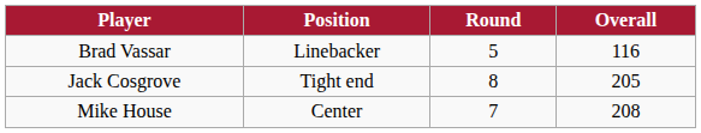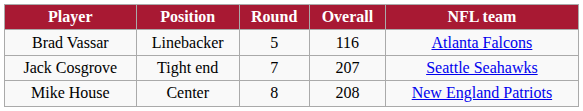+ column: NFL team | Atlanta Falcons | Seattle Seahawks | New England Patriots
Jack Cosgrove | Round: 8 -> 7
Jack Cosgrove | Overall: 205 -> 207
Mike House | Round: 7 -> 8
